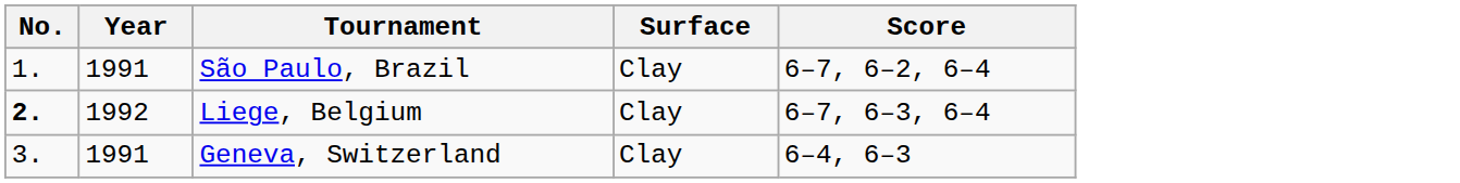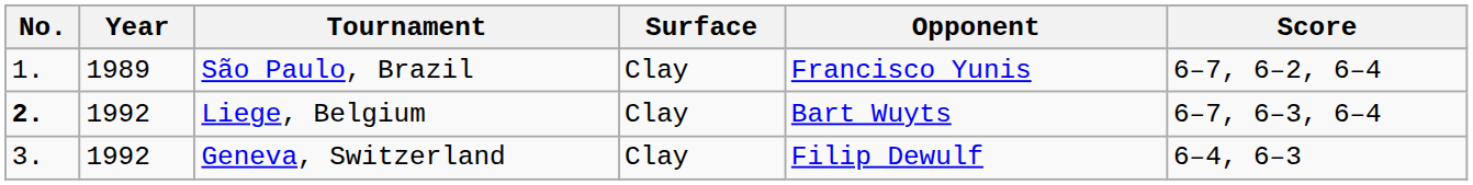+ column: Opponent | Francisco Yunis | Bart Wuyts | Filip Dewulf
São Paulo, Brazil | Year: 1991 -> 1989
Geneva, Switzerland | Year: 1991 -> 1992
